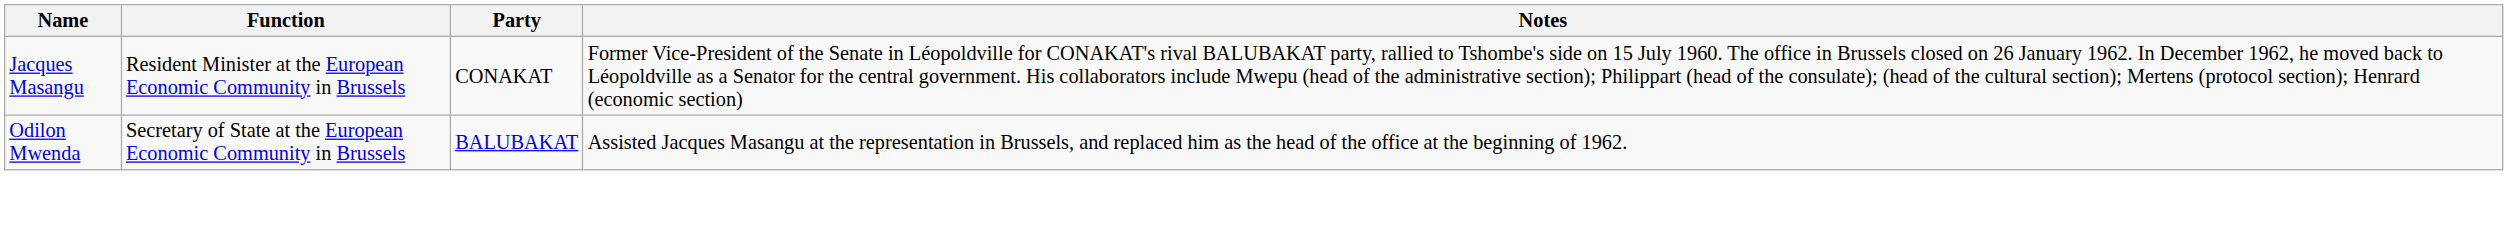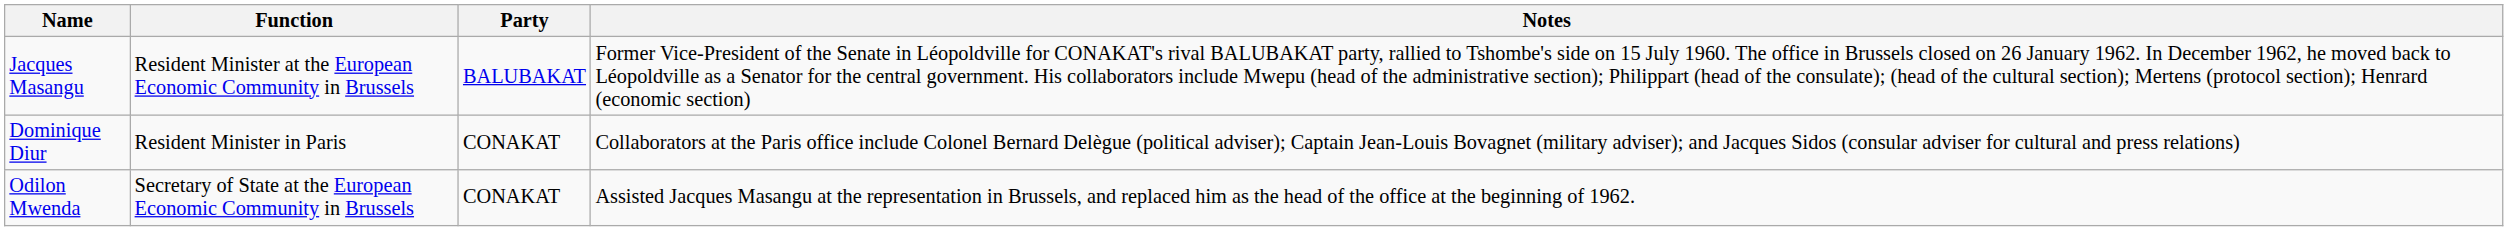Jacques Masangu | Party: CONAKAT -> BALUBAKAT
+ row: Dominique Diur | Resident Minister in Paris | CONAKAT | Collaborators at the Paris office include Colonel Bernard Delègue (political adviser); Captain Jean-Louis Bovagnet (military adviser); and Jacques Sidos (consular adviser for cultural and press relations)
Odilon Mwenda | Party: BALUBAKAT -> CONAKAT
